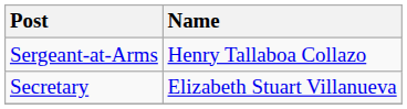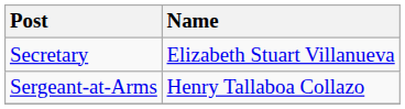rows swapped: Secretary <-> Sergeant-at-Arms
